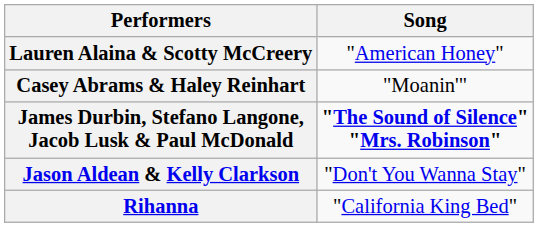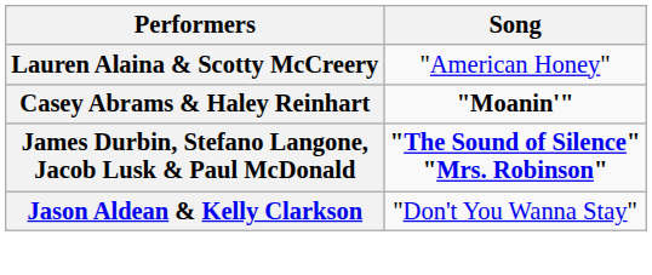Casey Abrams & Haley Reinhart | Song: normal -> bold
- row: Rihanna | "California King Bed"
